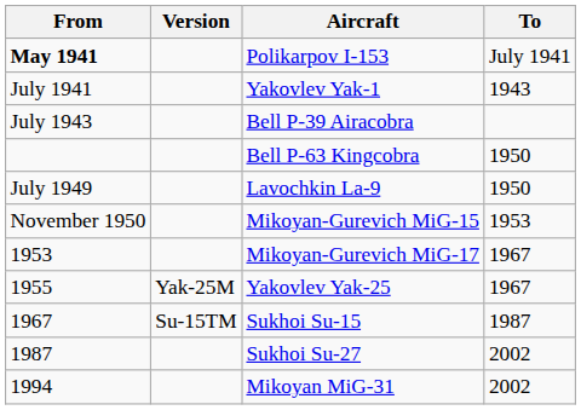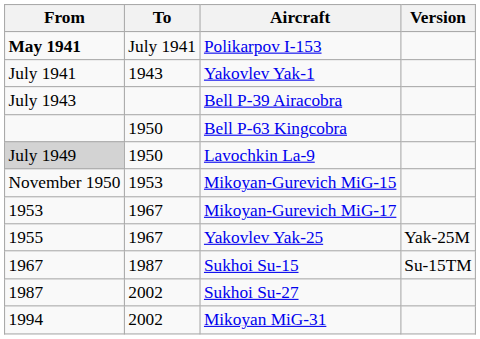columns swapped: To <-> Version
Lavochkin La-9 | From: no background -> lightgrey background
